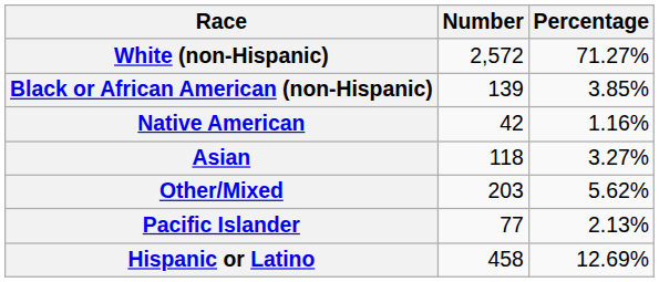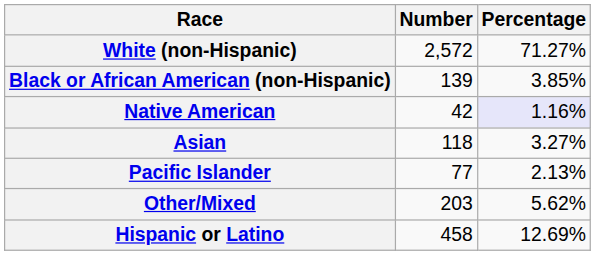Native American | Percentage: no background -> lavender background
rows swapped: Pacific Islander <-> Other/Mixed
